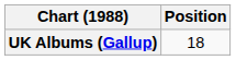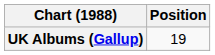UK Albums (Gallup) | Position: 18 -> 19
